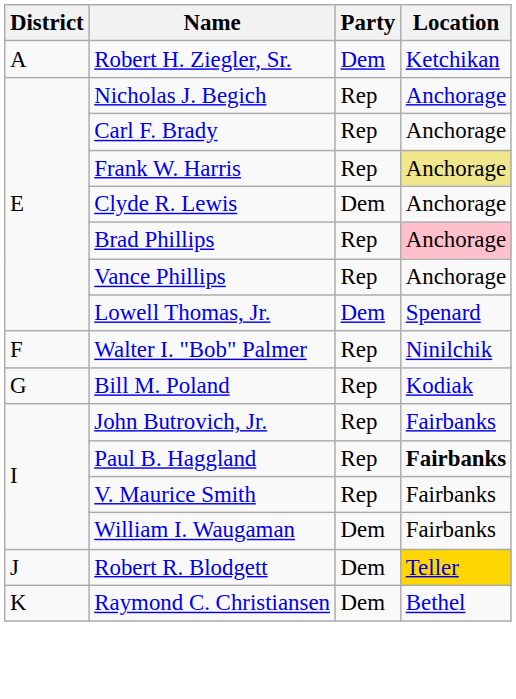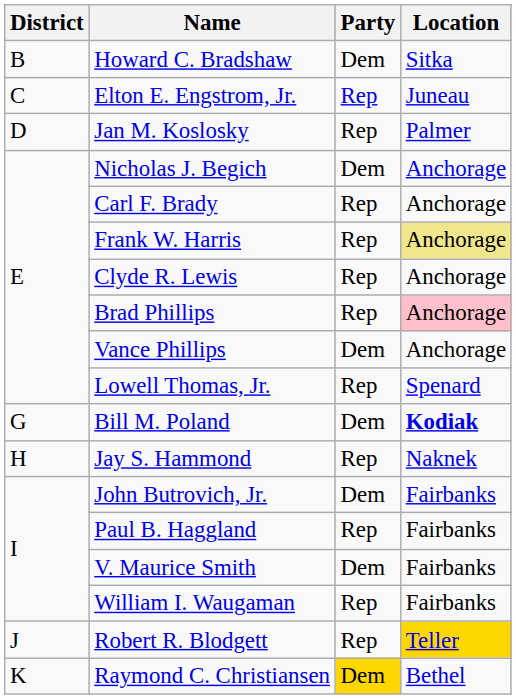- row: A | Robert H. Ziegler, Sr. | Dem | Ketchikan
+ row: B | Howard C. Bradshaw | Dem | Sitka
+ row: C | Elton E. Engstrom, Jr. | Rep | Juneau
+ row: D | Jan M. Koslosky | Rep | Palmer
Nicholas J. Begich | Party: Rep -> Dem
Clyde R. Lewis | Party: Dem -> Rep
Vance Phillips | Party: Rep -> Dem
Lowell Thomas, Jr. | Party: Dem -> Rep
- row: F | Walter I. "Bob" Palmer | Rep | Ninilchik
Bill M. Poland | Party: Rep -> Dem
Bill M. Poland | Location: normal -> bold
+ row: H | Jay S. Hammond | Rep | Naknek
John Butrovich, Jr. | Party: Rep -> Dem
Paul B. Haggland | Location: bold -> normal
V. Maurice Smith | Party: Rep -> Dem
William I. Waugaman | Party: Dem -> Rep
Robert R. Blodgett | Party: Dem -> Rep
Raymond C. Christiansen | Party: no background -> gold background
